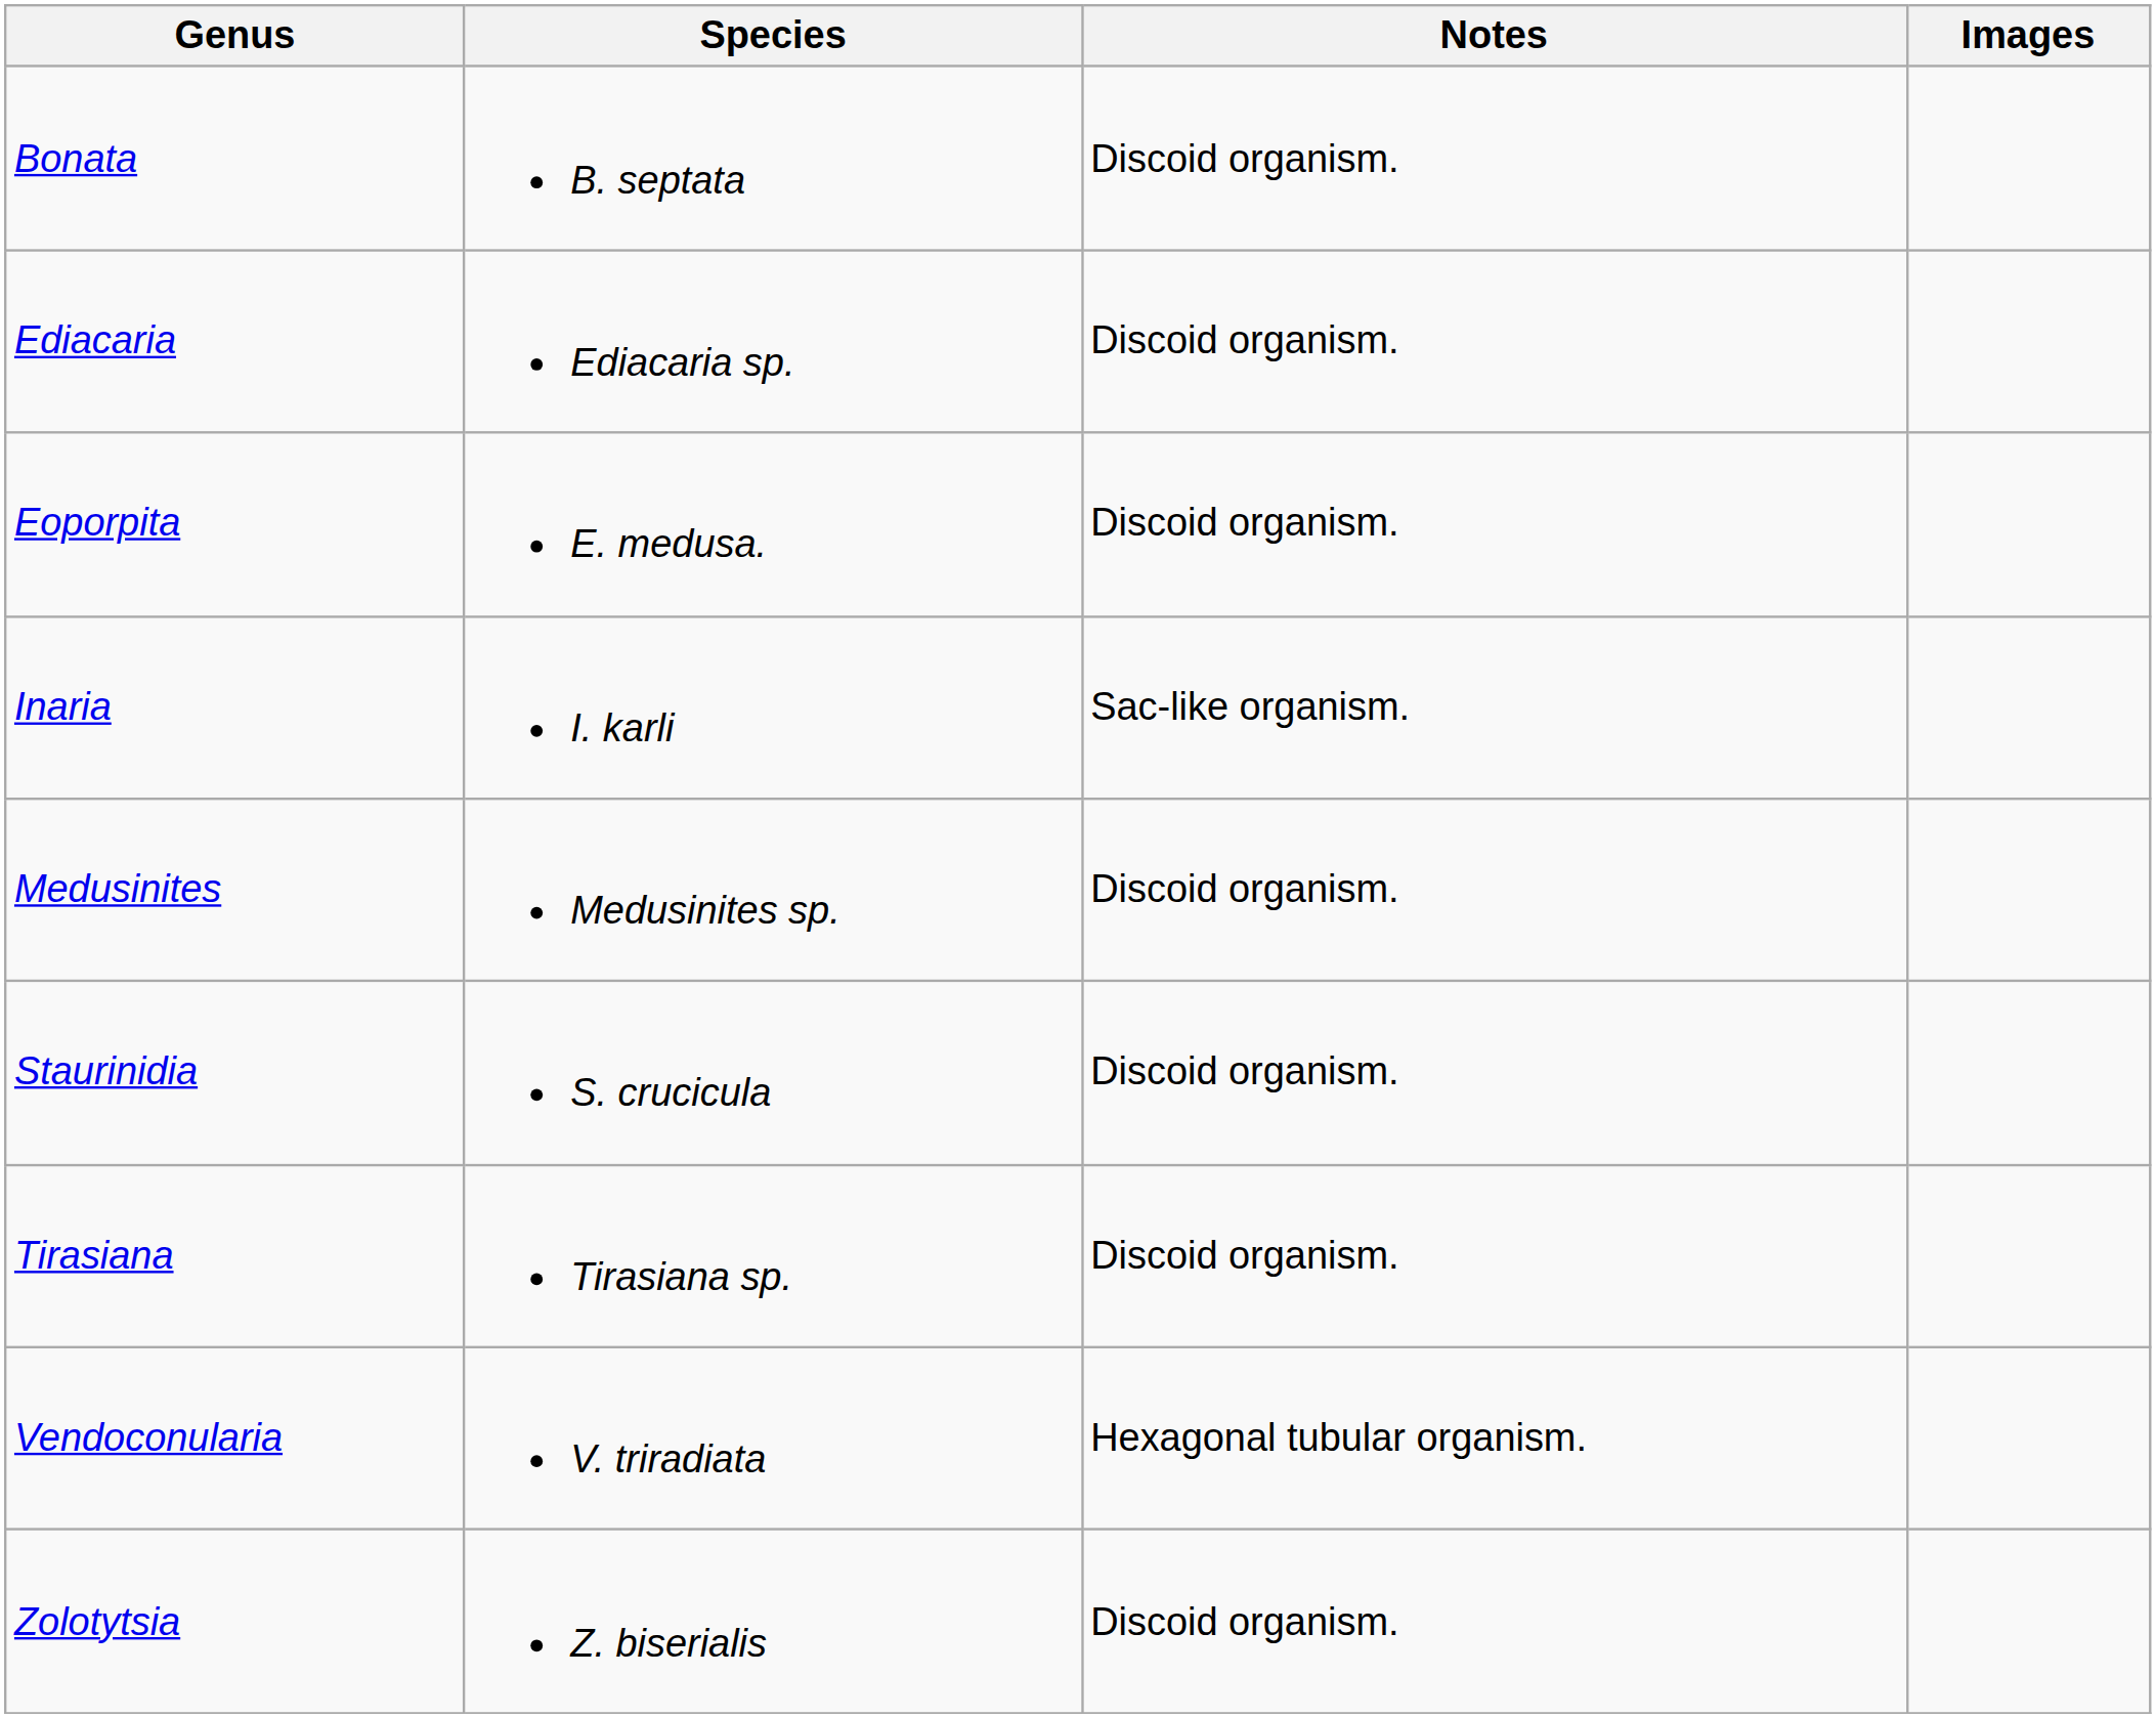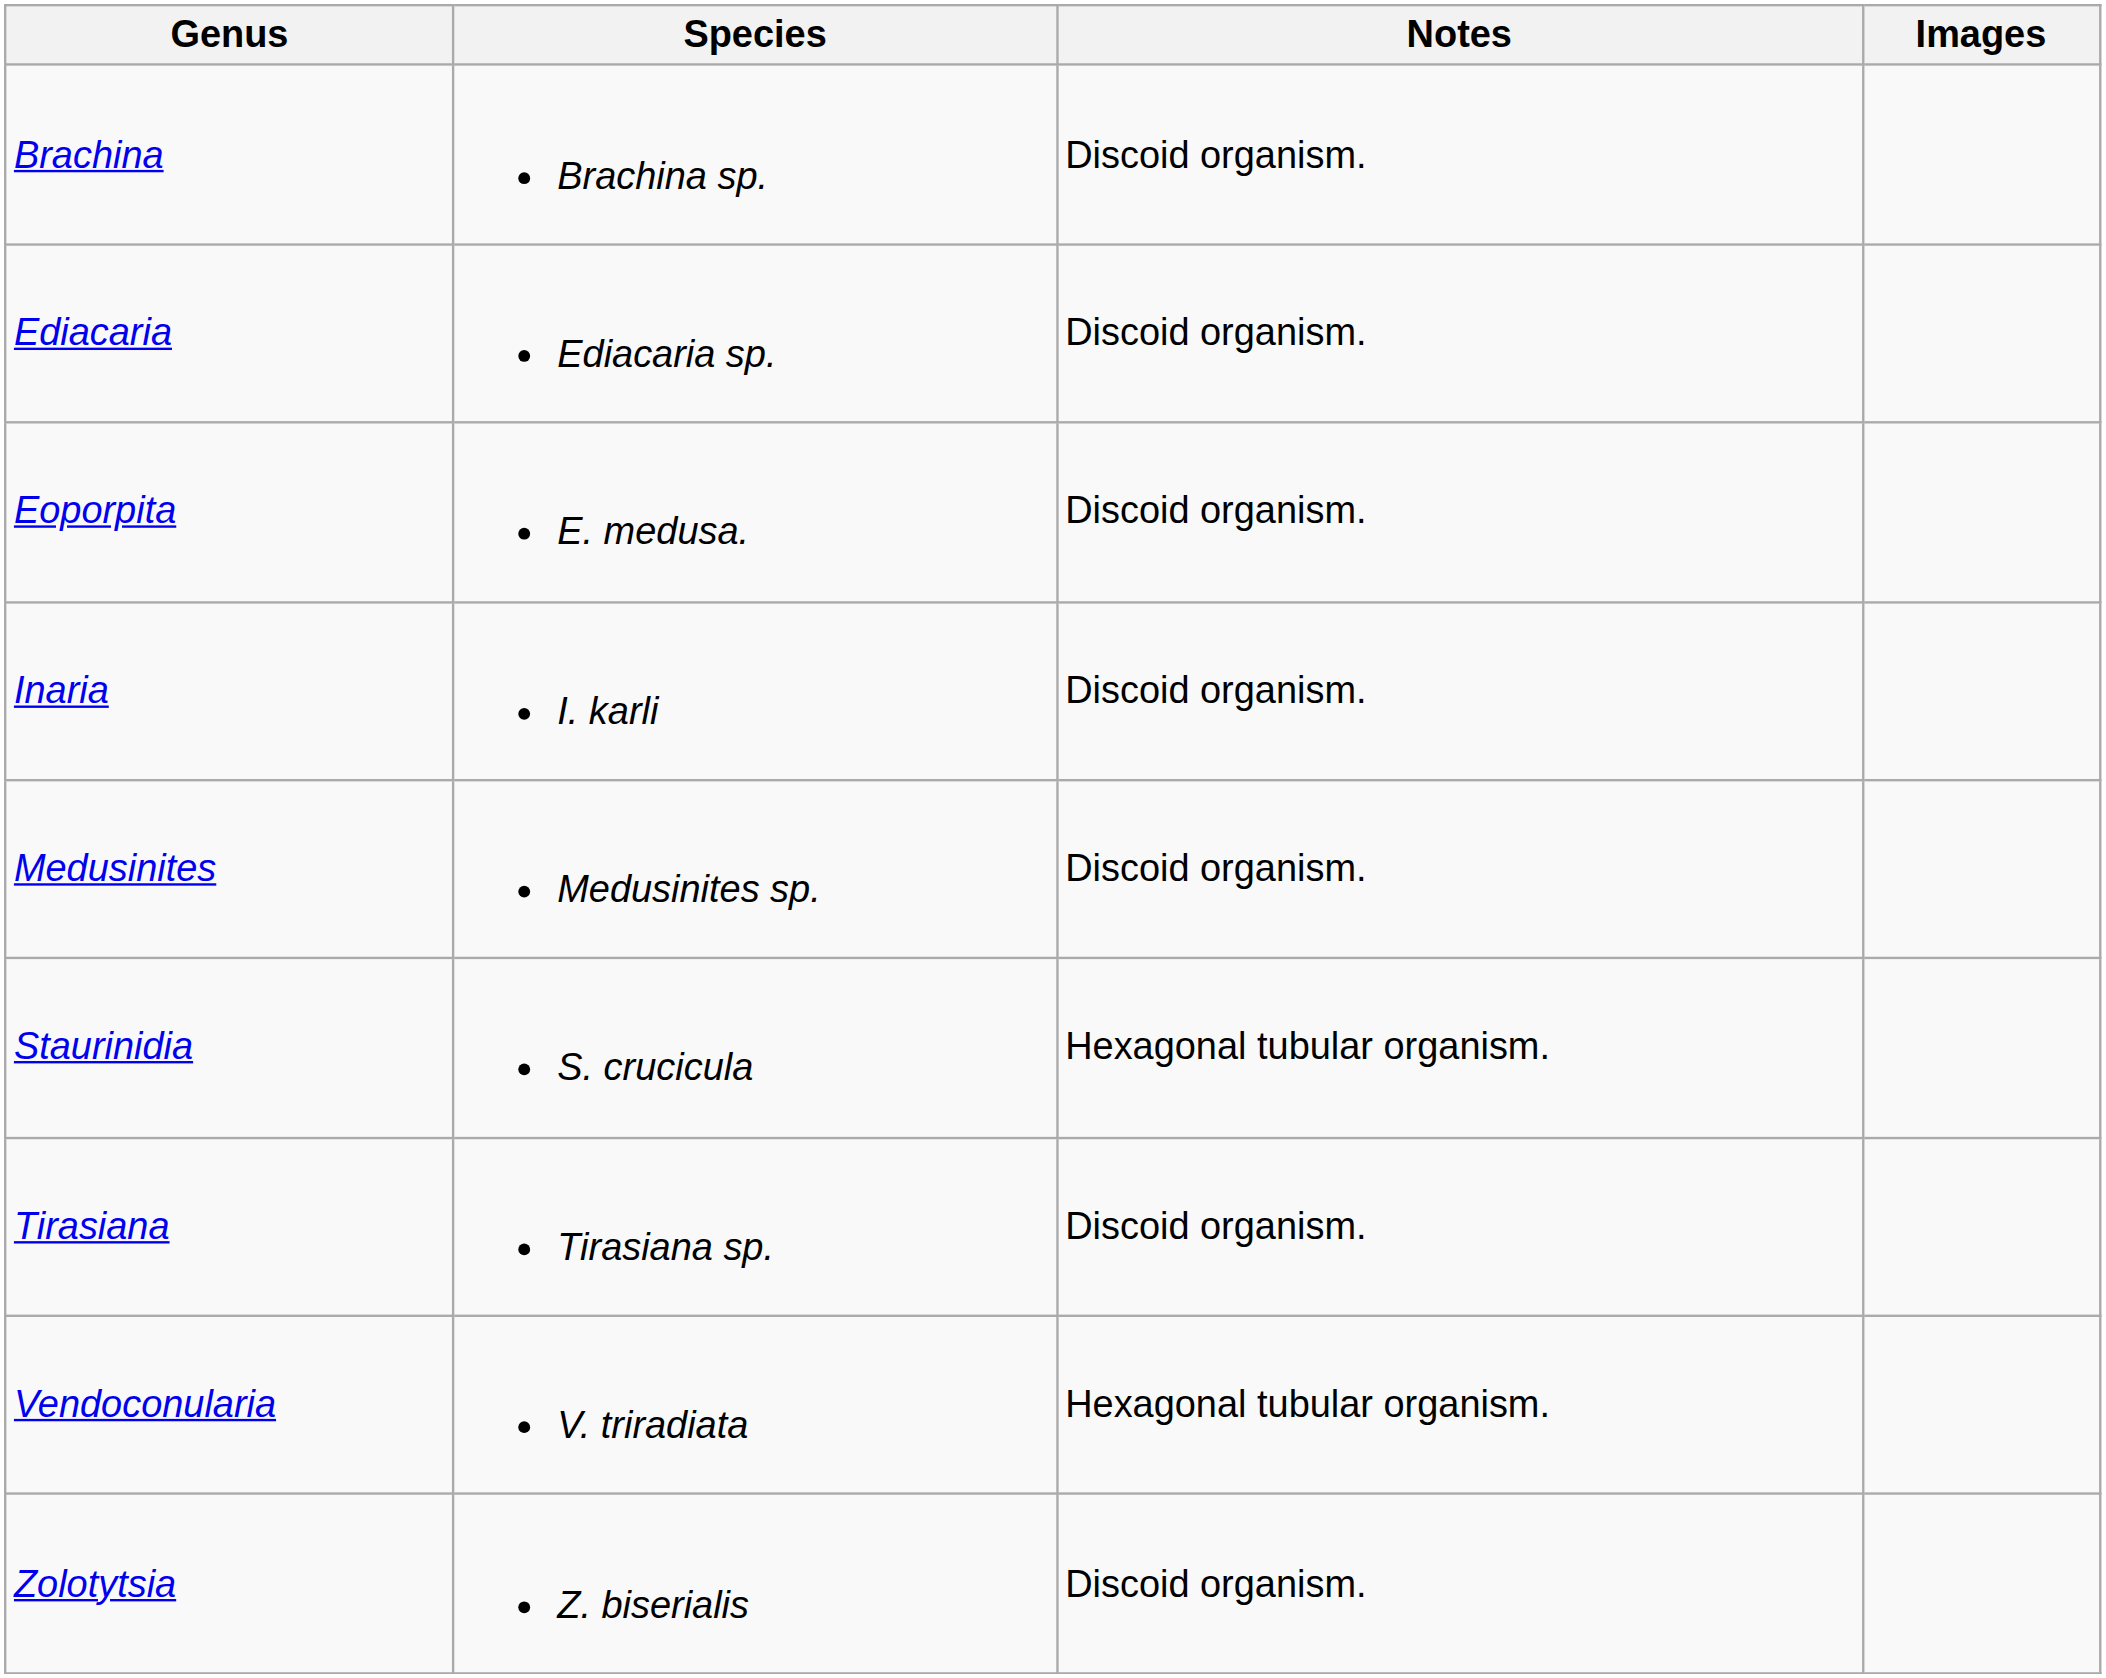- row: Bonata | B. septata | Discoid organism.
+ row: Brachina | Brachina sp. | Discoid organism.
Inaria | Notes: Sac-like organism. -> Discoid organism.
Staurinidia | Notes: Discoid organism. -> Hexagonal tubular organism.
